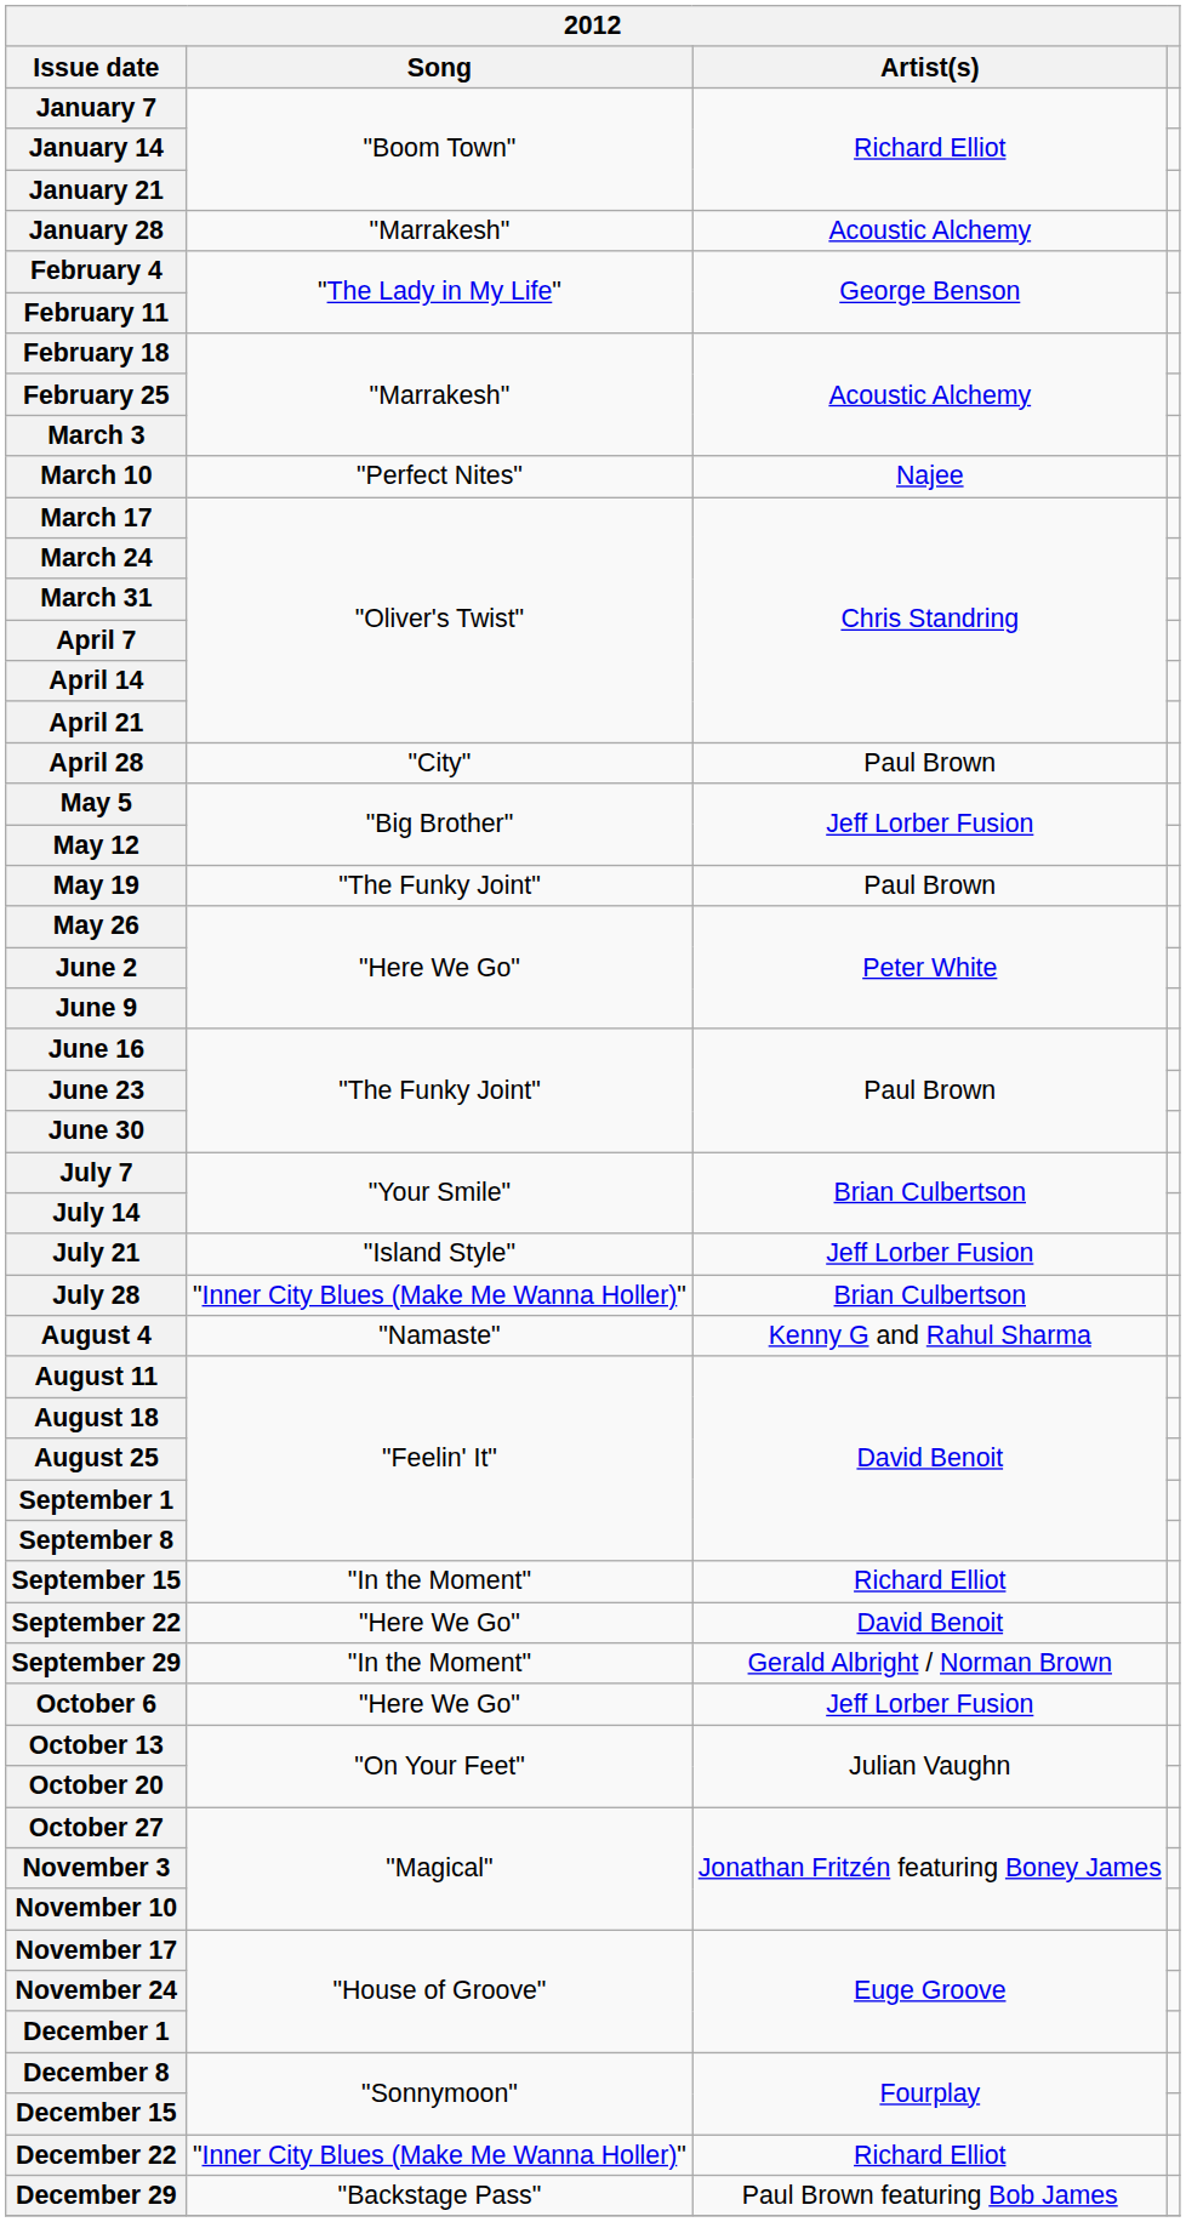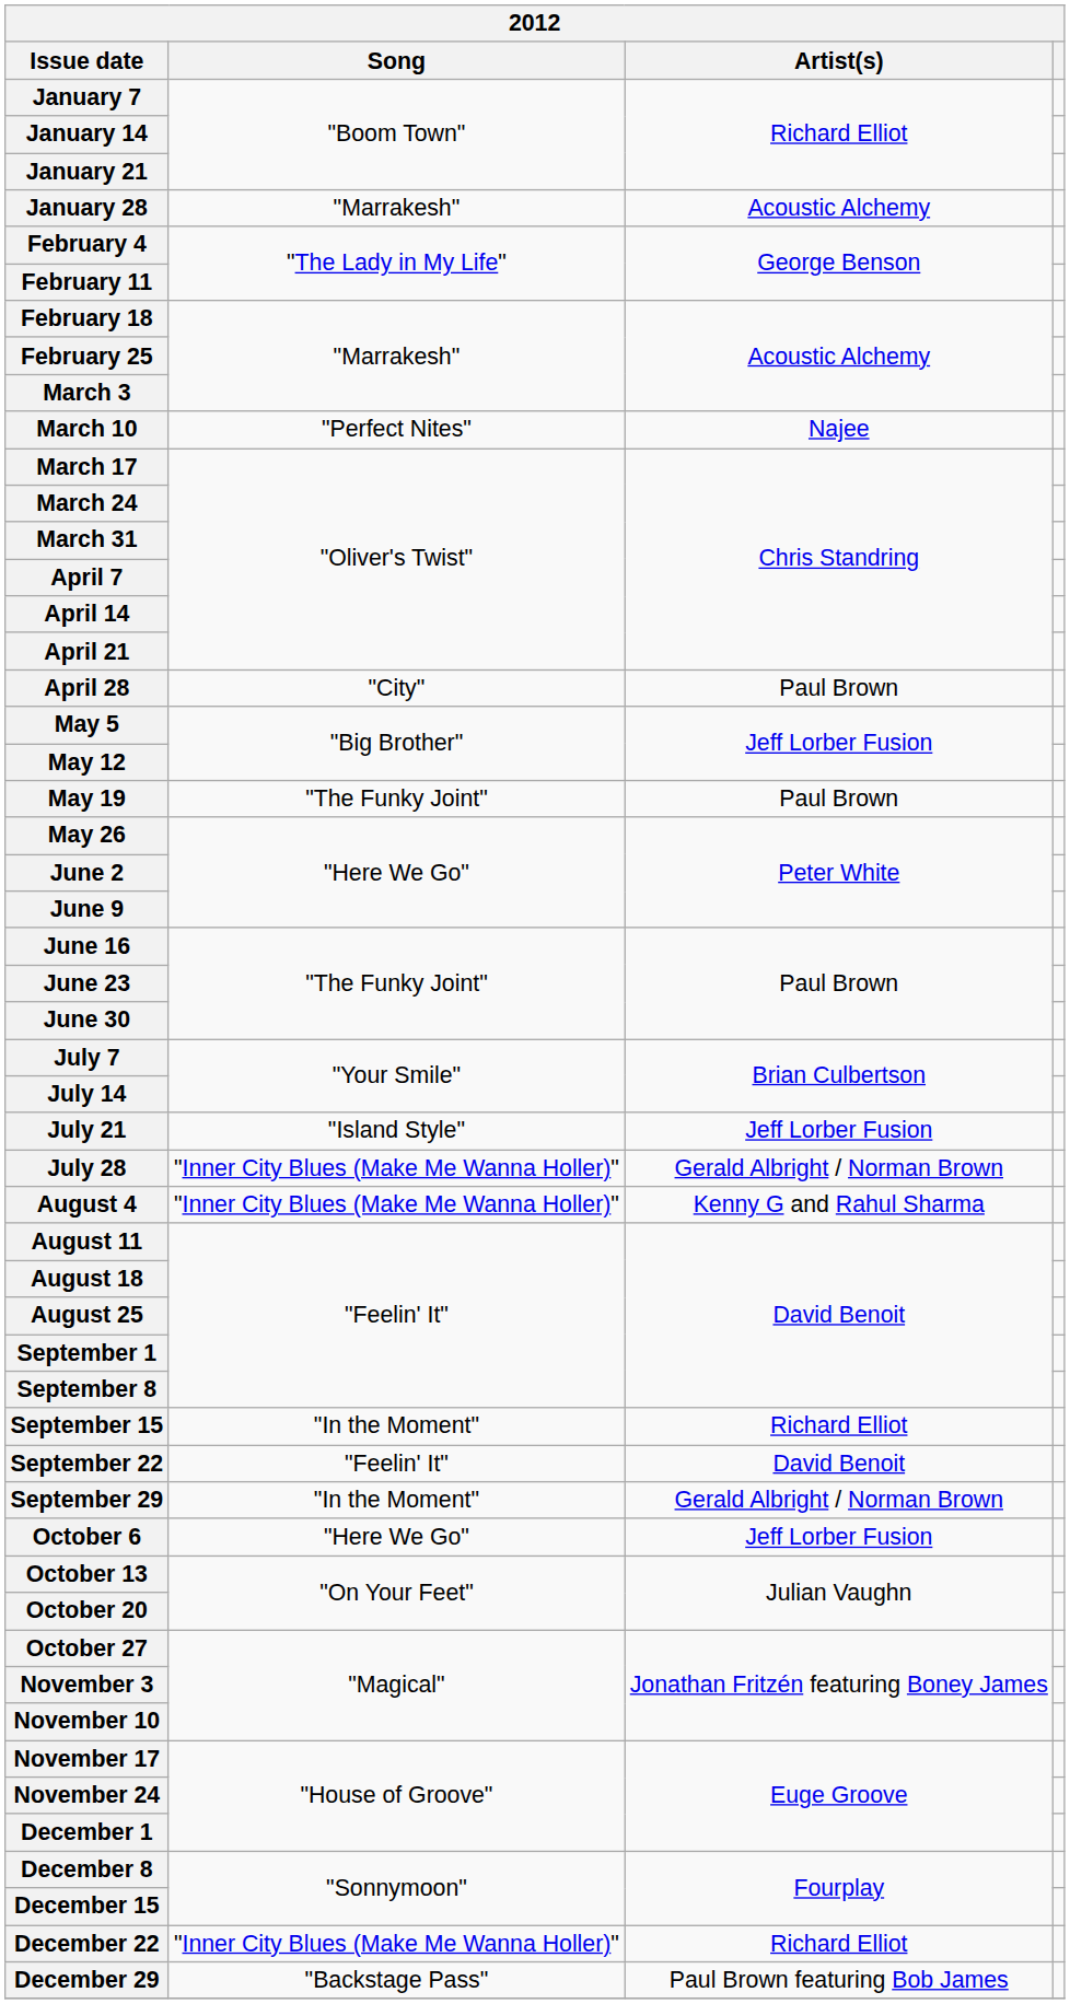July 28 | Artist(s): Brian Culbertson -> Gerald Albright / Norman Brown
August 4 | Song: "Namaste" -> "Inner City Blues (Make Me Wanna Holler)"
September 22 | Song: "Here We Go" -> "Feelin' It"
